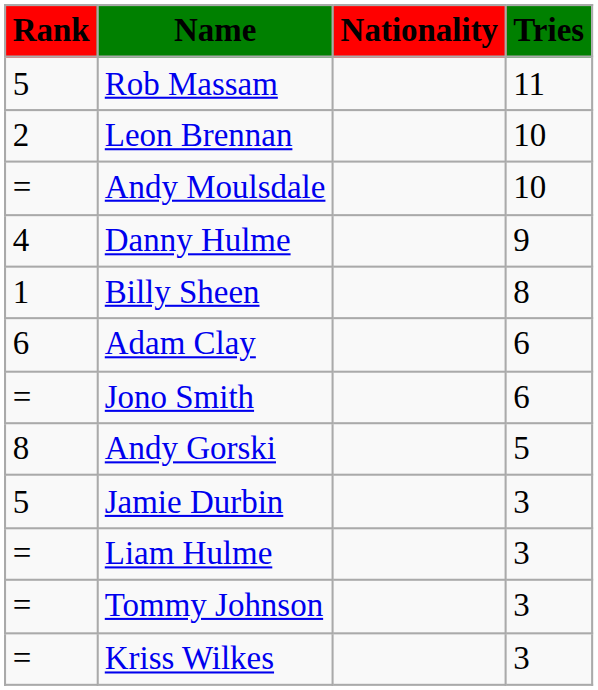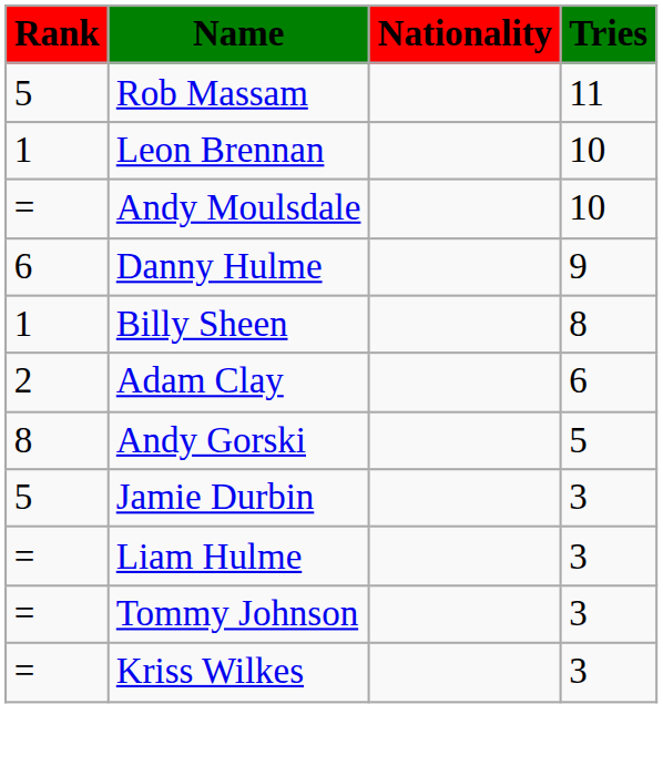Leon Brennan | Rank: 2 -> 1
Danny Hulme | Rank: 4 -> 6
Adam Clay | Rank: 6 -> 2
- row: = | Jono Smith | 6
